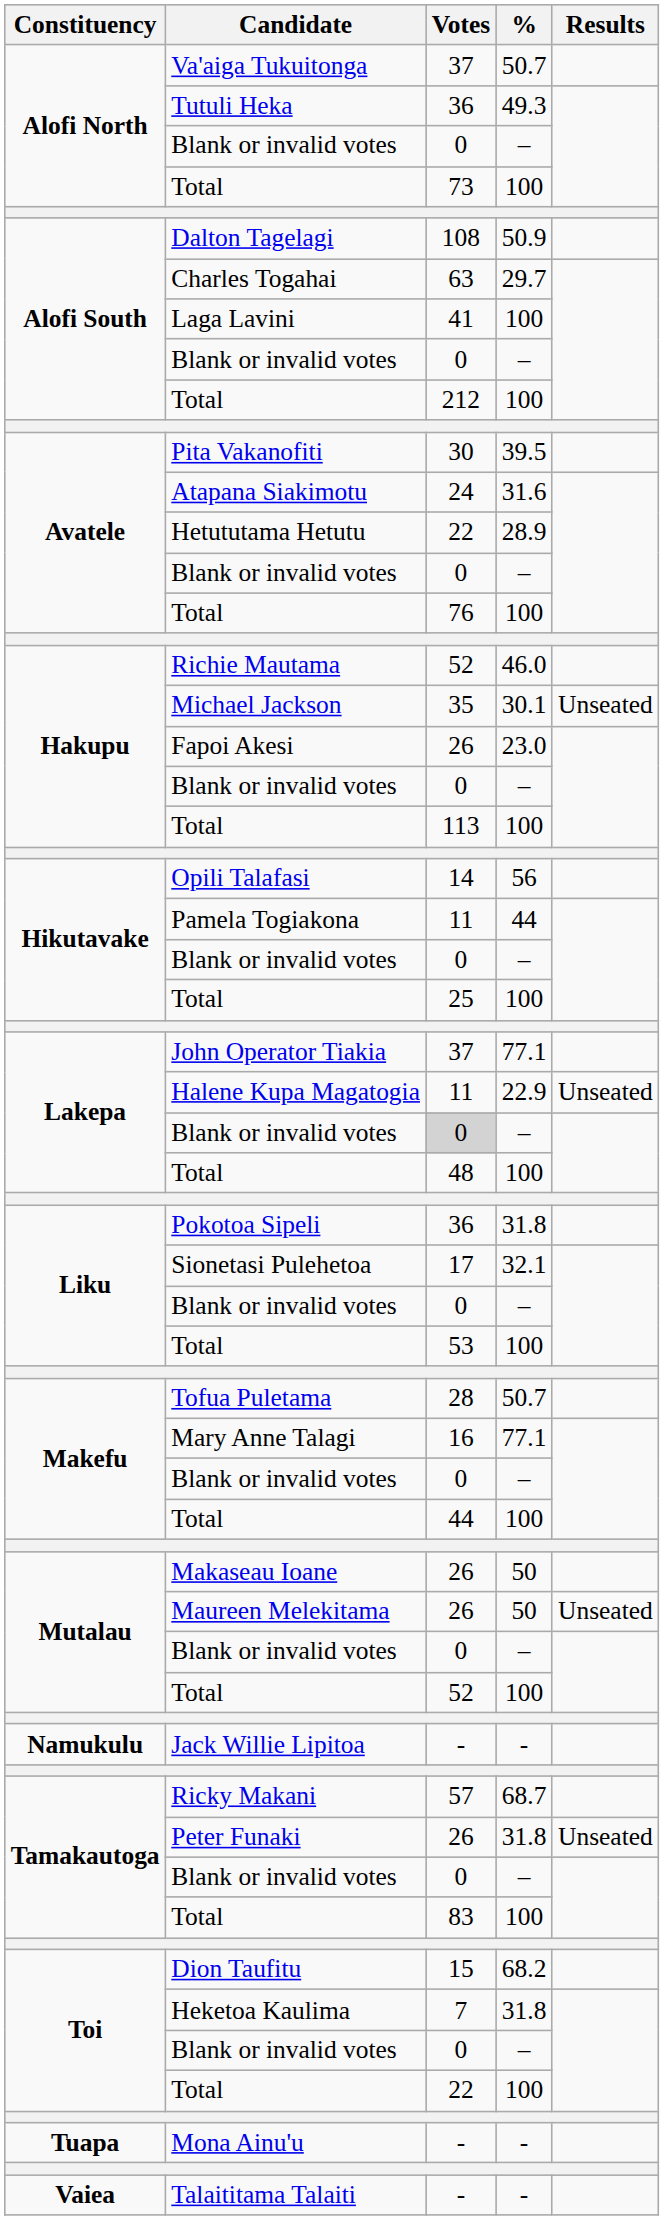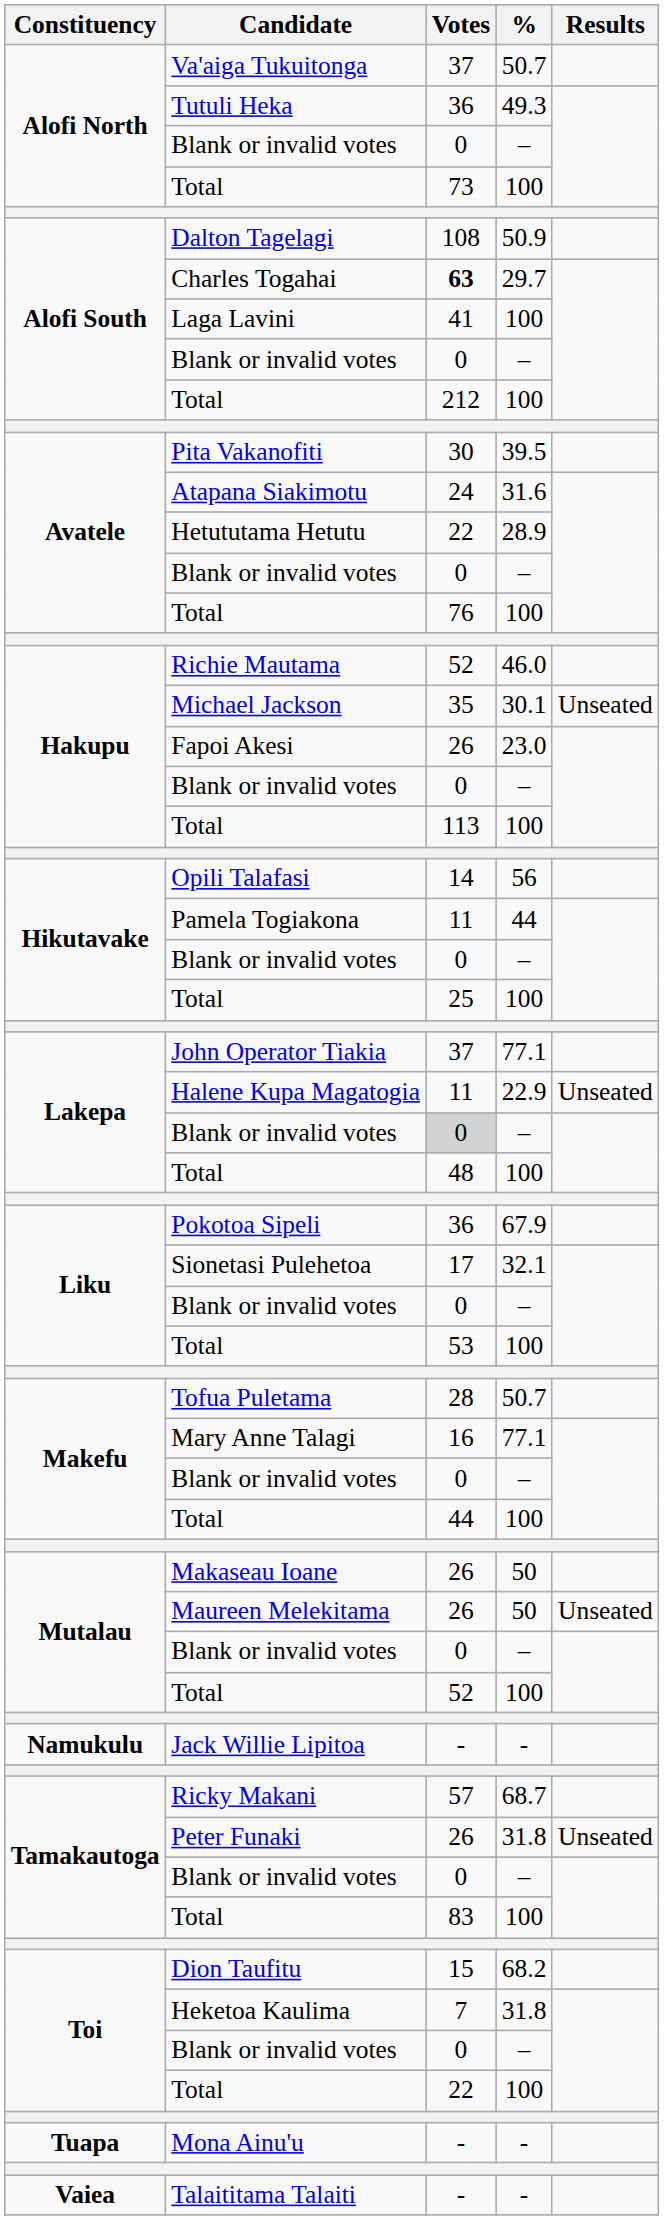Charles Togahai | Votes: normal -> bold
Pokotoa Sipeli | %: 31.8 -> 67.9
